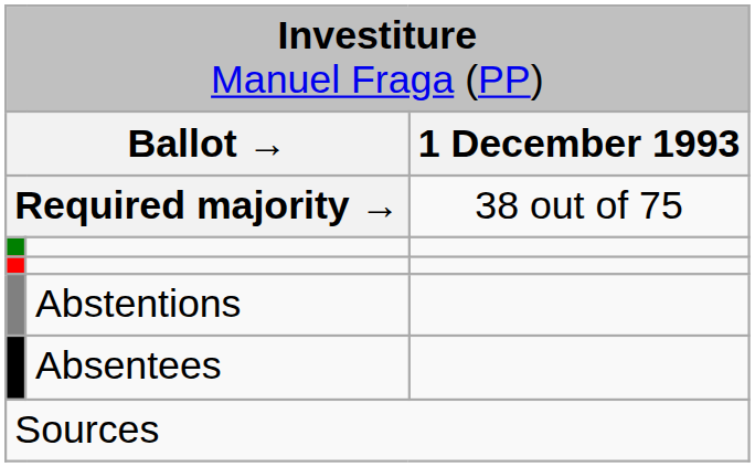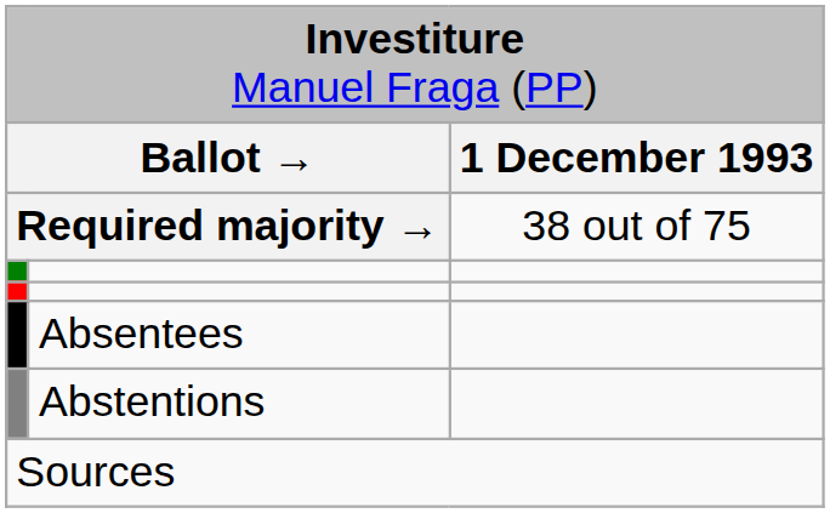rows swapped: Abstentions <-> Absentees
